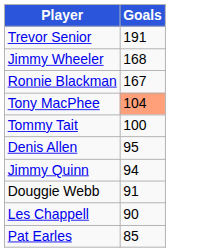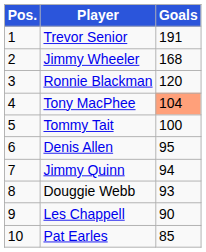+ column: Pos. | 1 | 2 | 3 | 4 | 5 | 6 | 7 | 8 | 9 | 10
Ronnie Blackman | Goals: 167 -> 120
Douggie Webb | Goals: 91 -> 93
